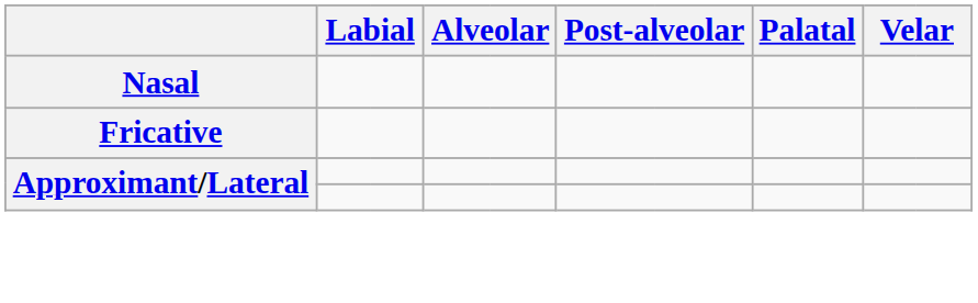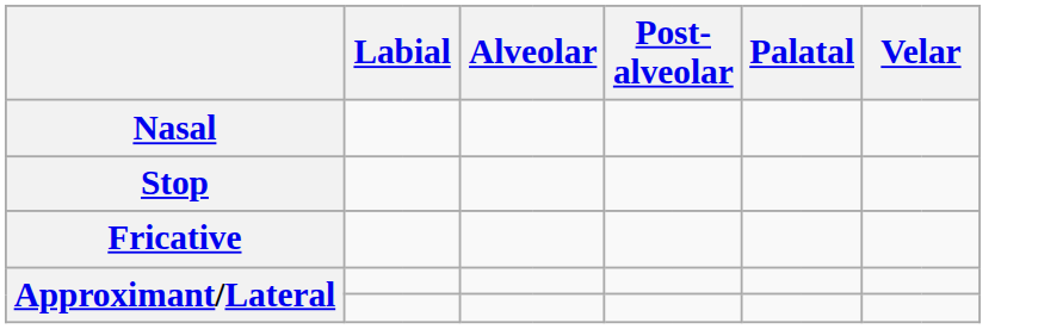+ row: Stop
